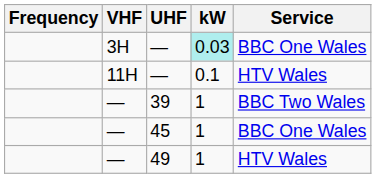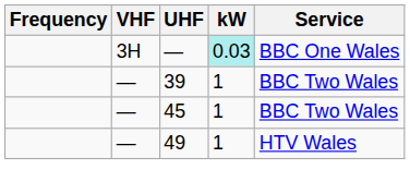- row: 11H | — | 0.1 | HTV Wales
45 | Service: BBC One Wales -> BBC Two Wales
